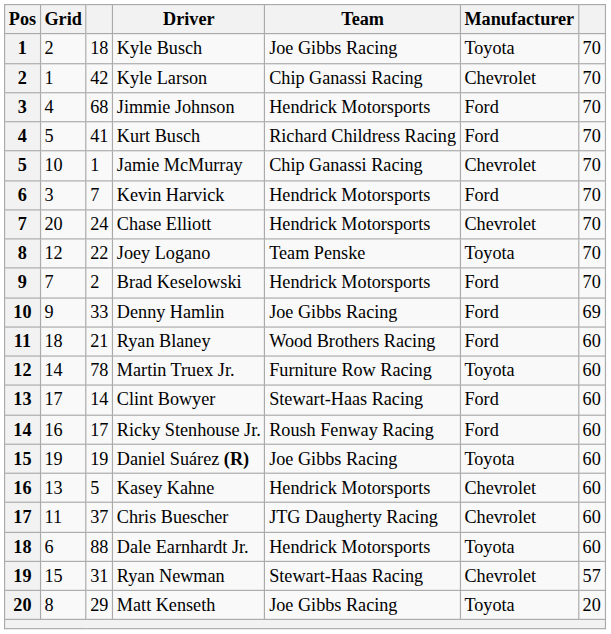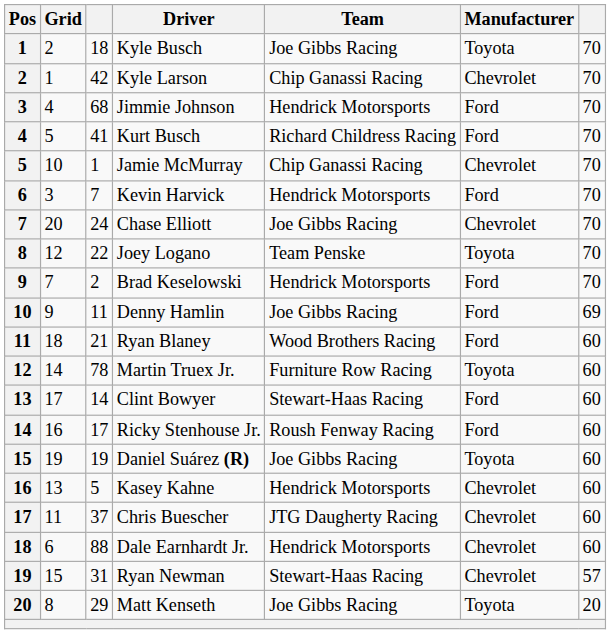Chase Elliott | Team: Hendrick Motorsports -> Joe Gibbs Racing
Denny Hamlin | column 3: 33 -> 11
Dale Earnhardt Jr. | Manufacturer: Toyota -> Chevrolet
